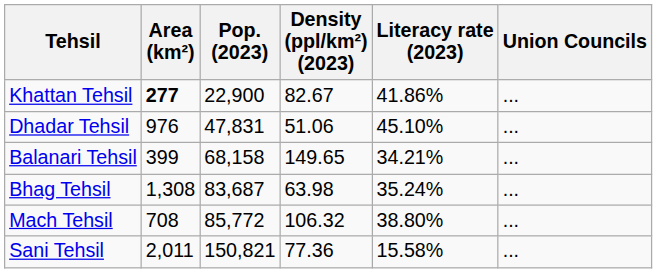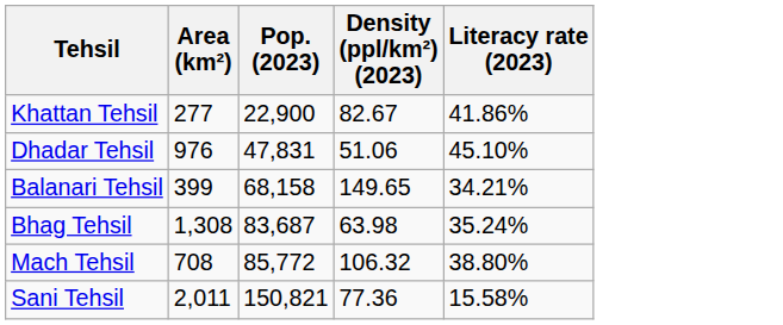- column: Union Councils | ... | ... | ... | ... | ... | ...
Khattan Tehsil | Area (km²): bold -> normal
